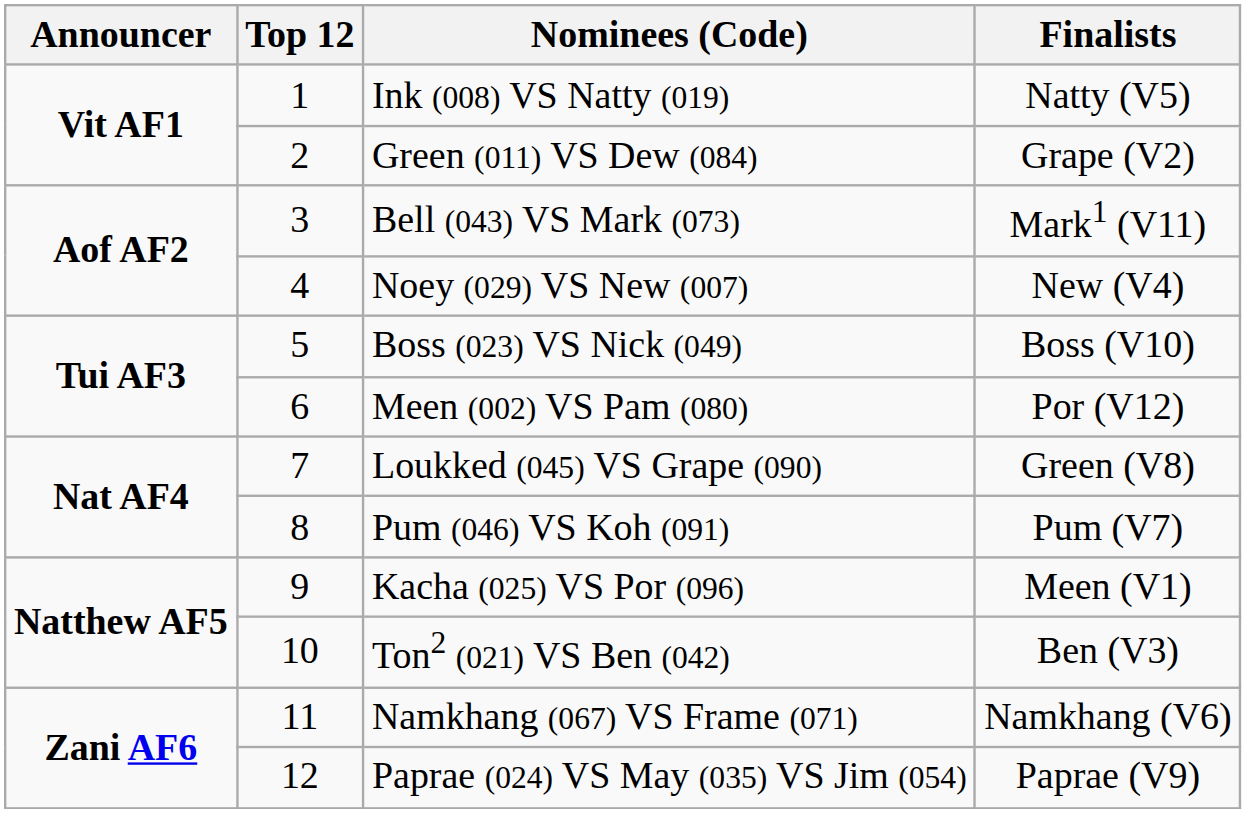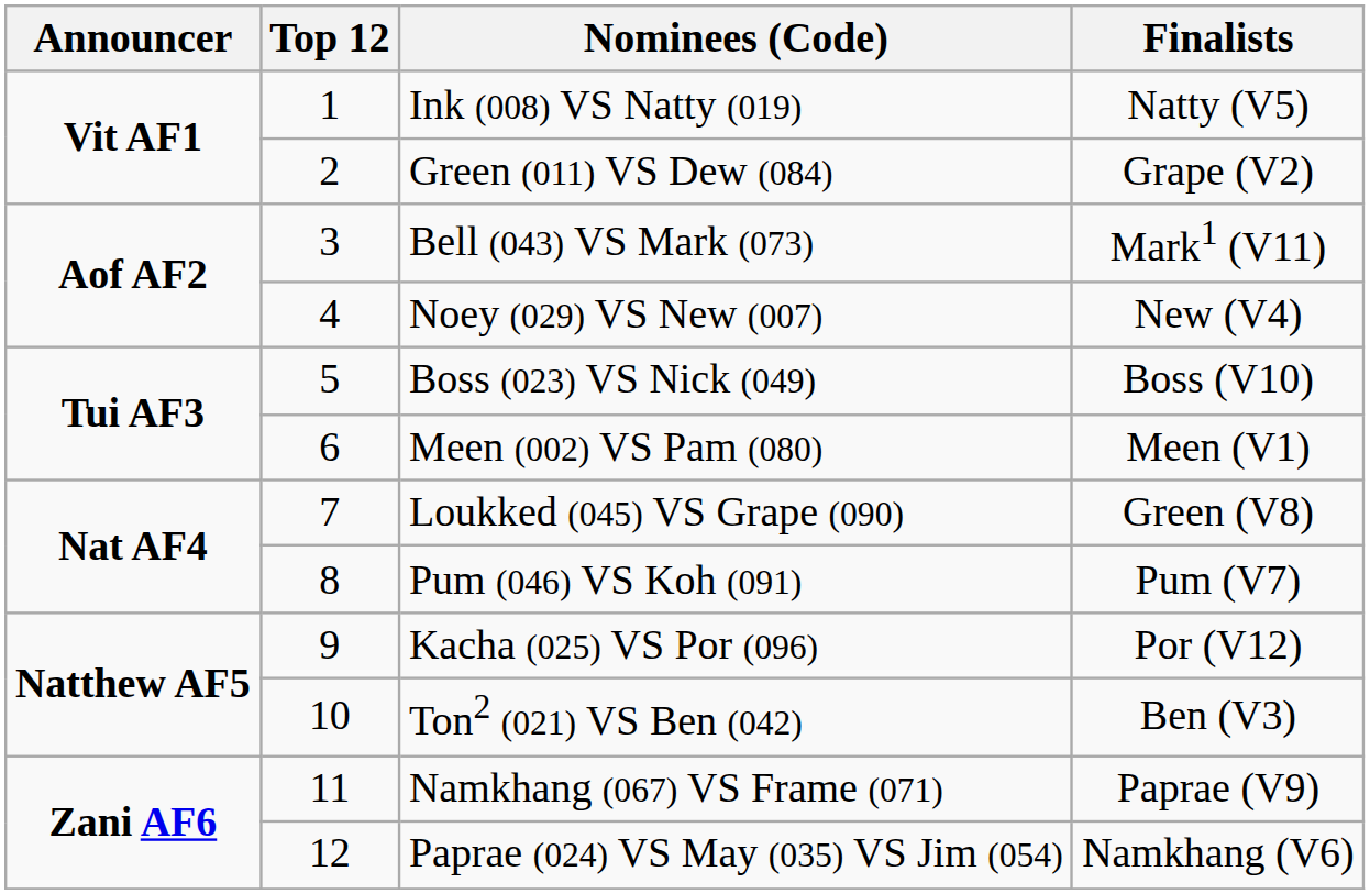Meen (002) VS Pam (080) | Finalists: Por (V12) -> Meen (V1)
Kacha (025) VS Por (096) | Finalists: Meen (V1) -> Por (V12)
Namkhang (067) VS Frame (071) | Finalists: Namkhang (V6) -> Paprae (V9)
Paprae (024) VS May (035) VS Jim (054) | Finalists: Paprae (V9) -> Namkhang (V6)
